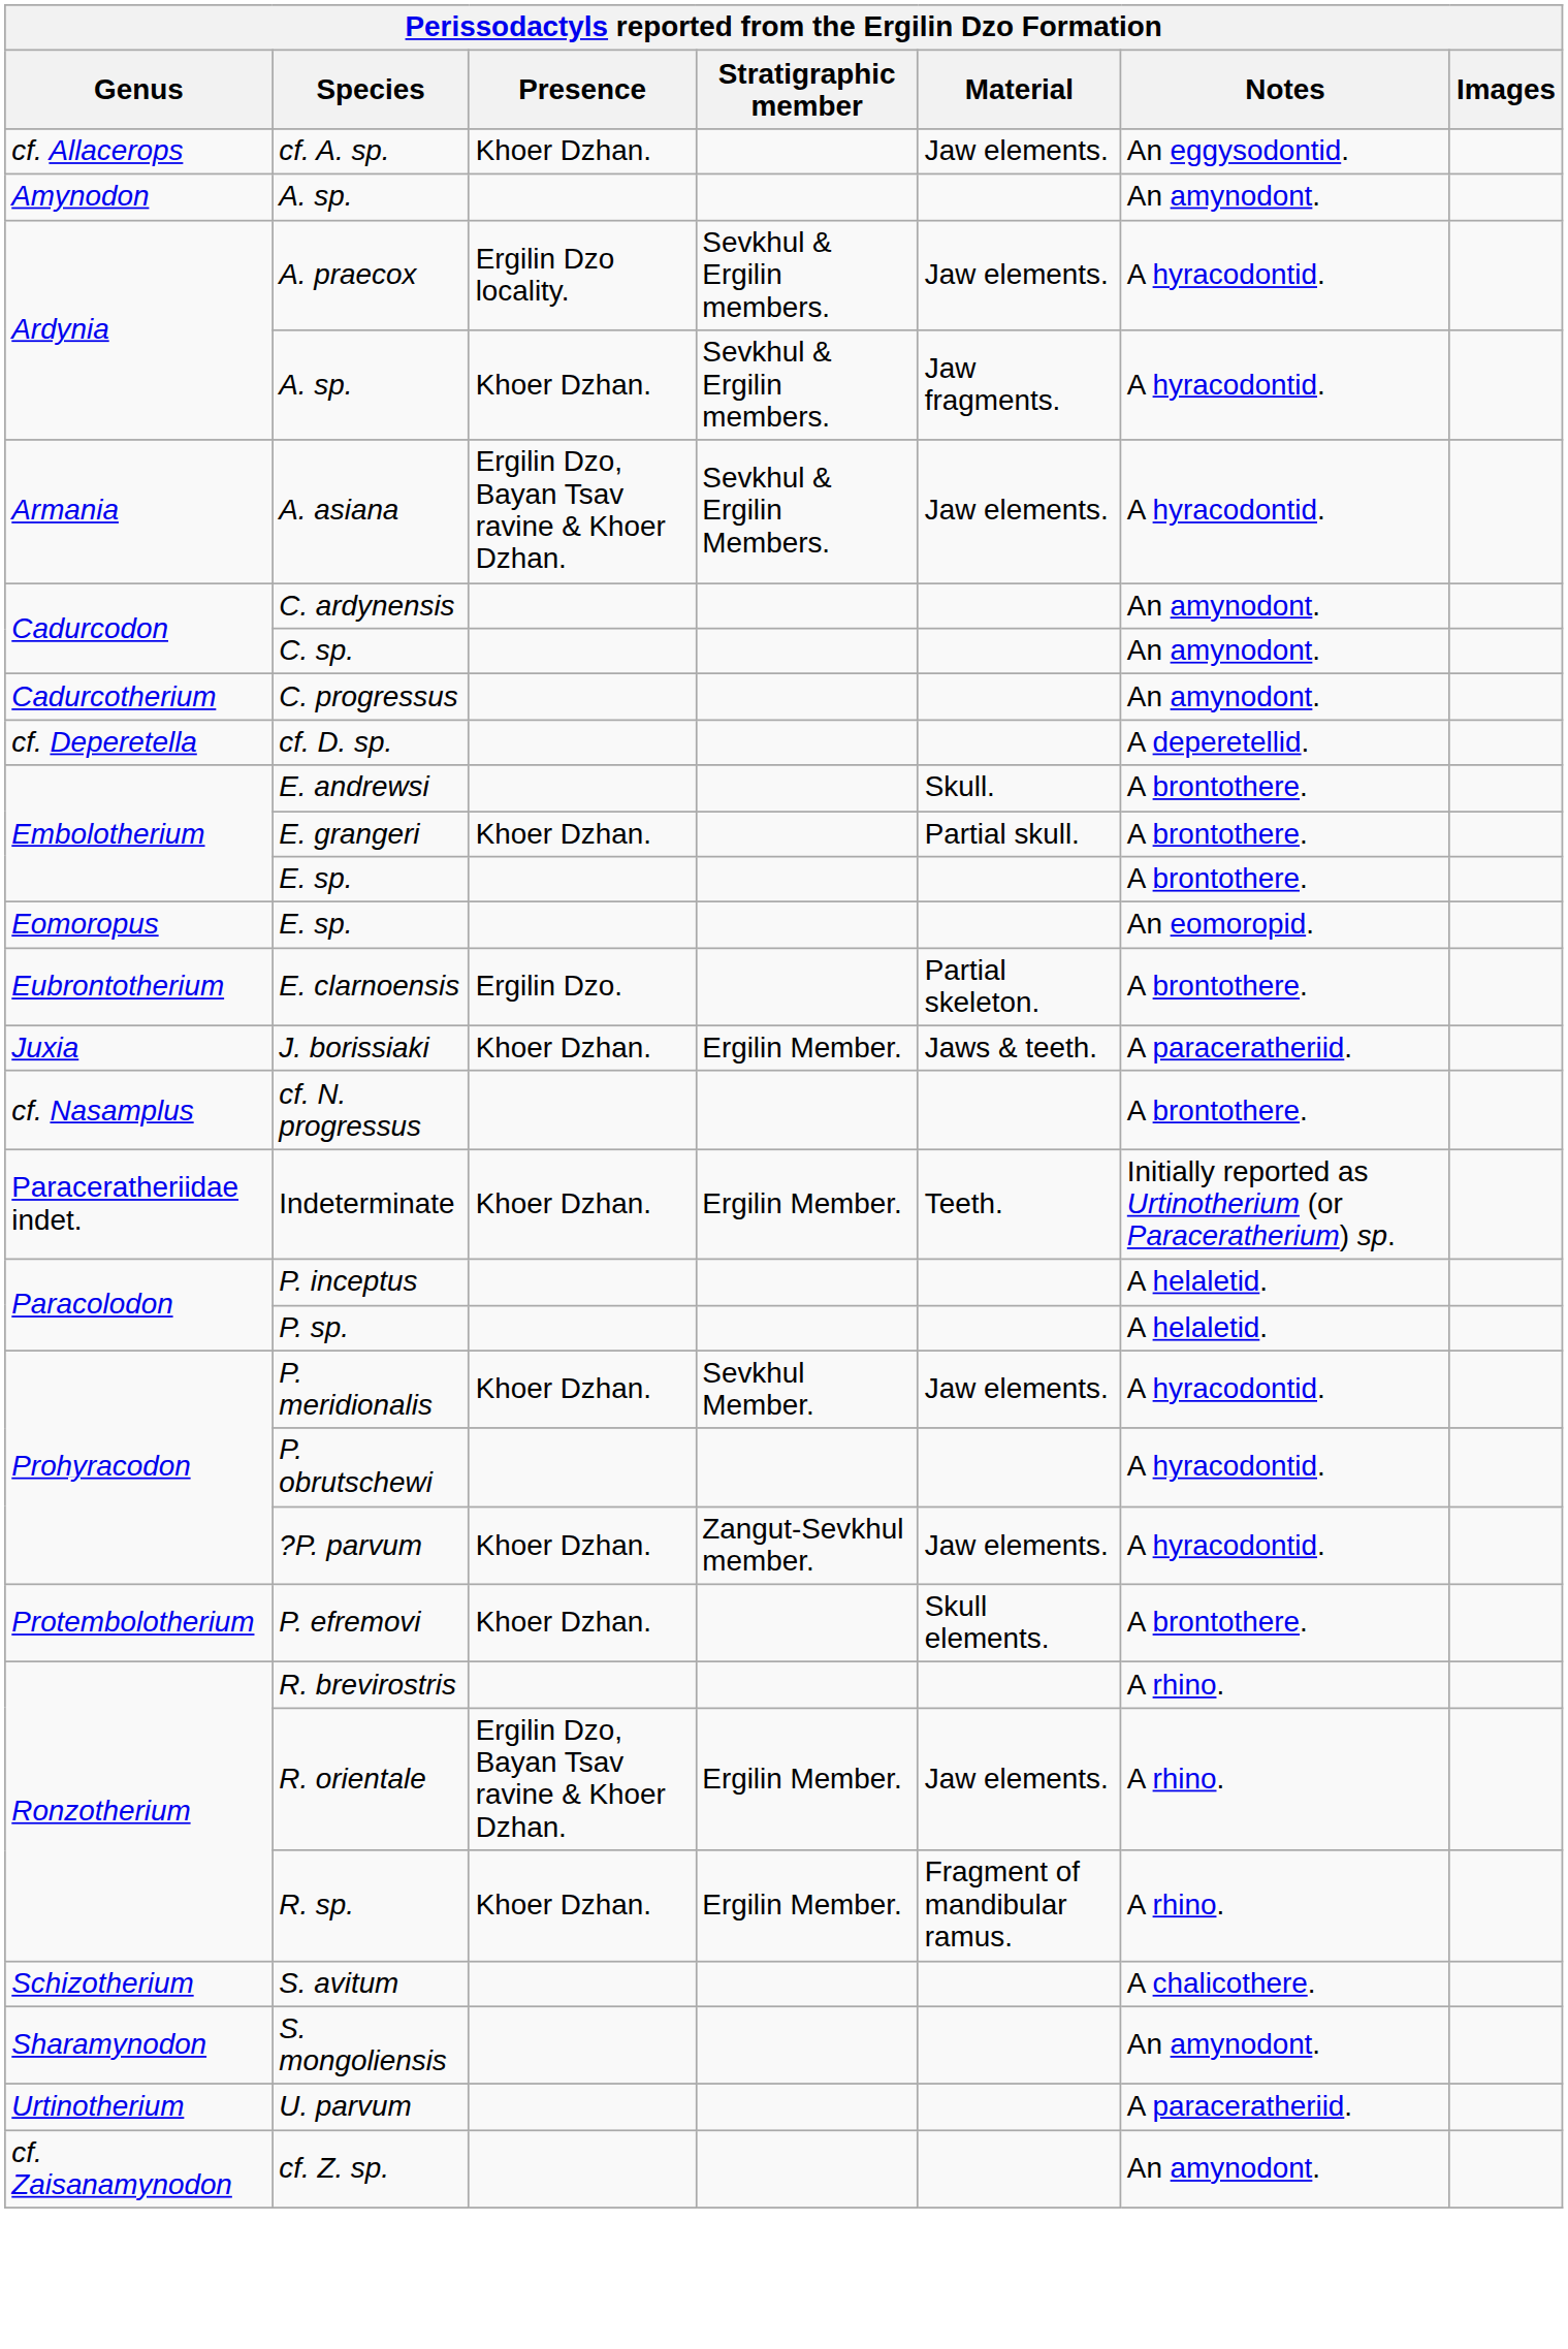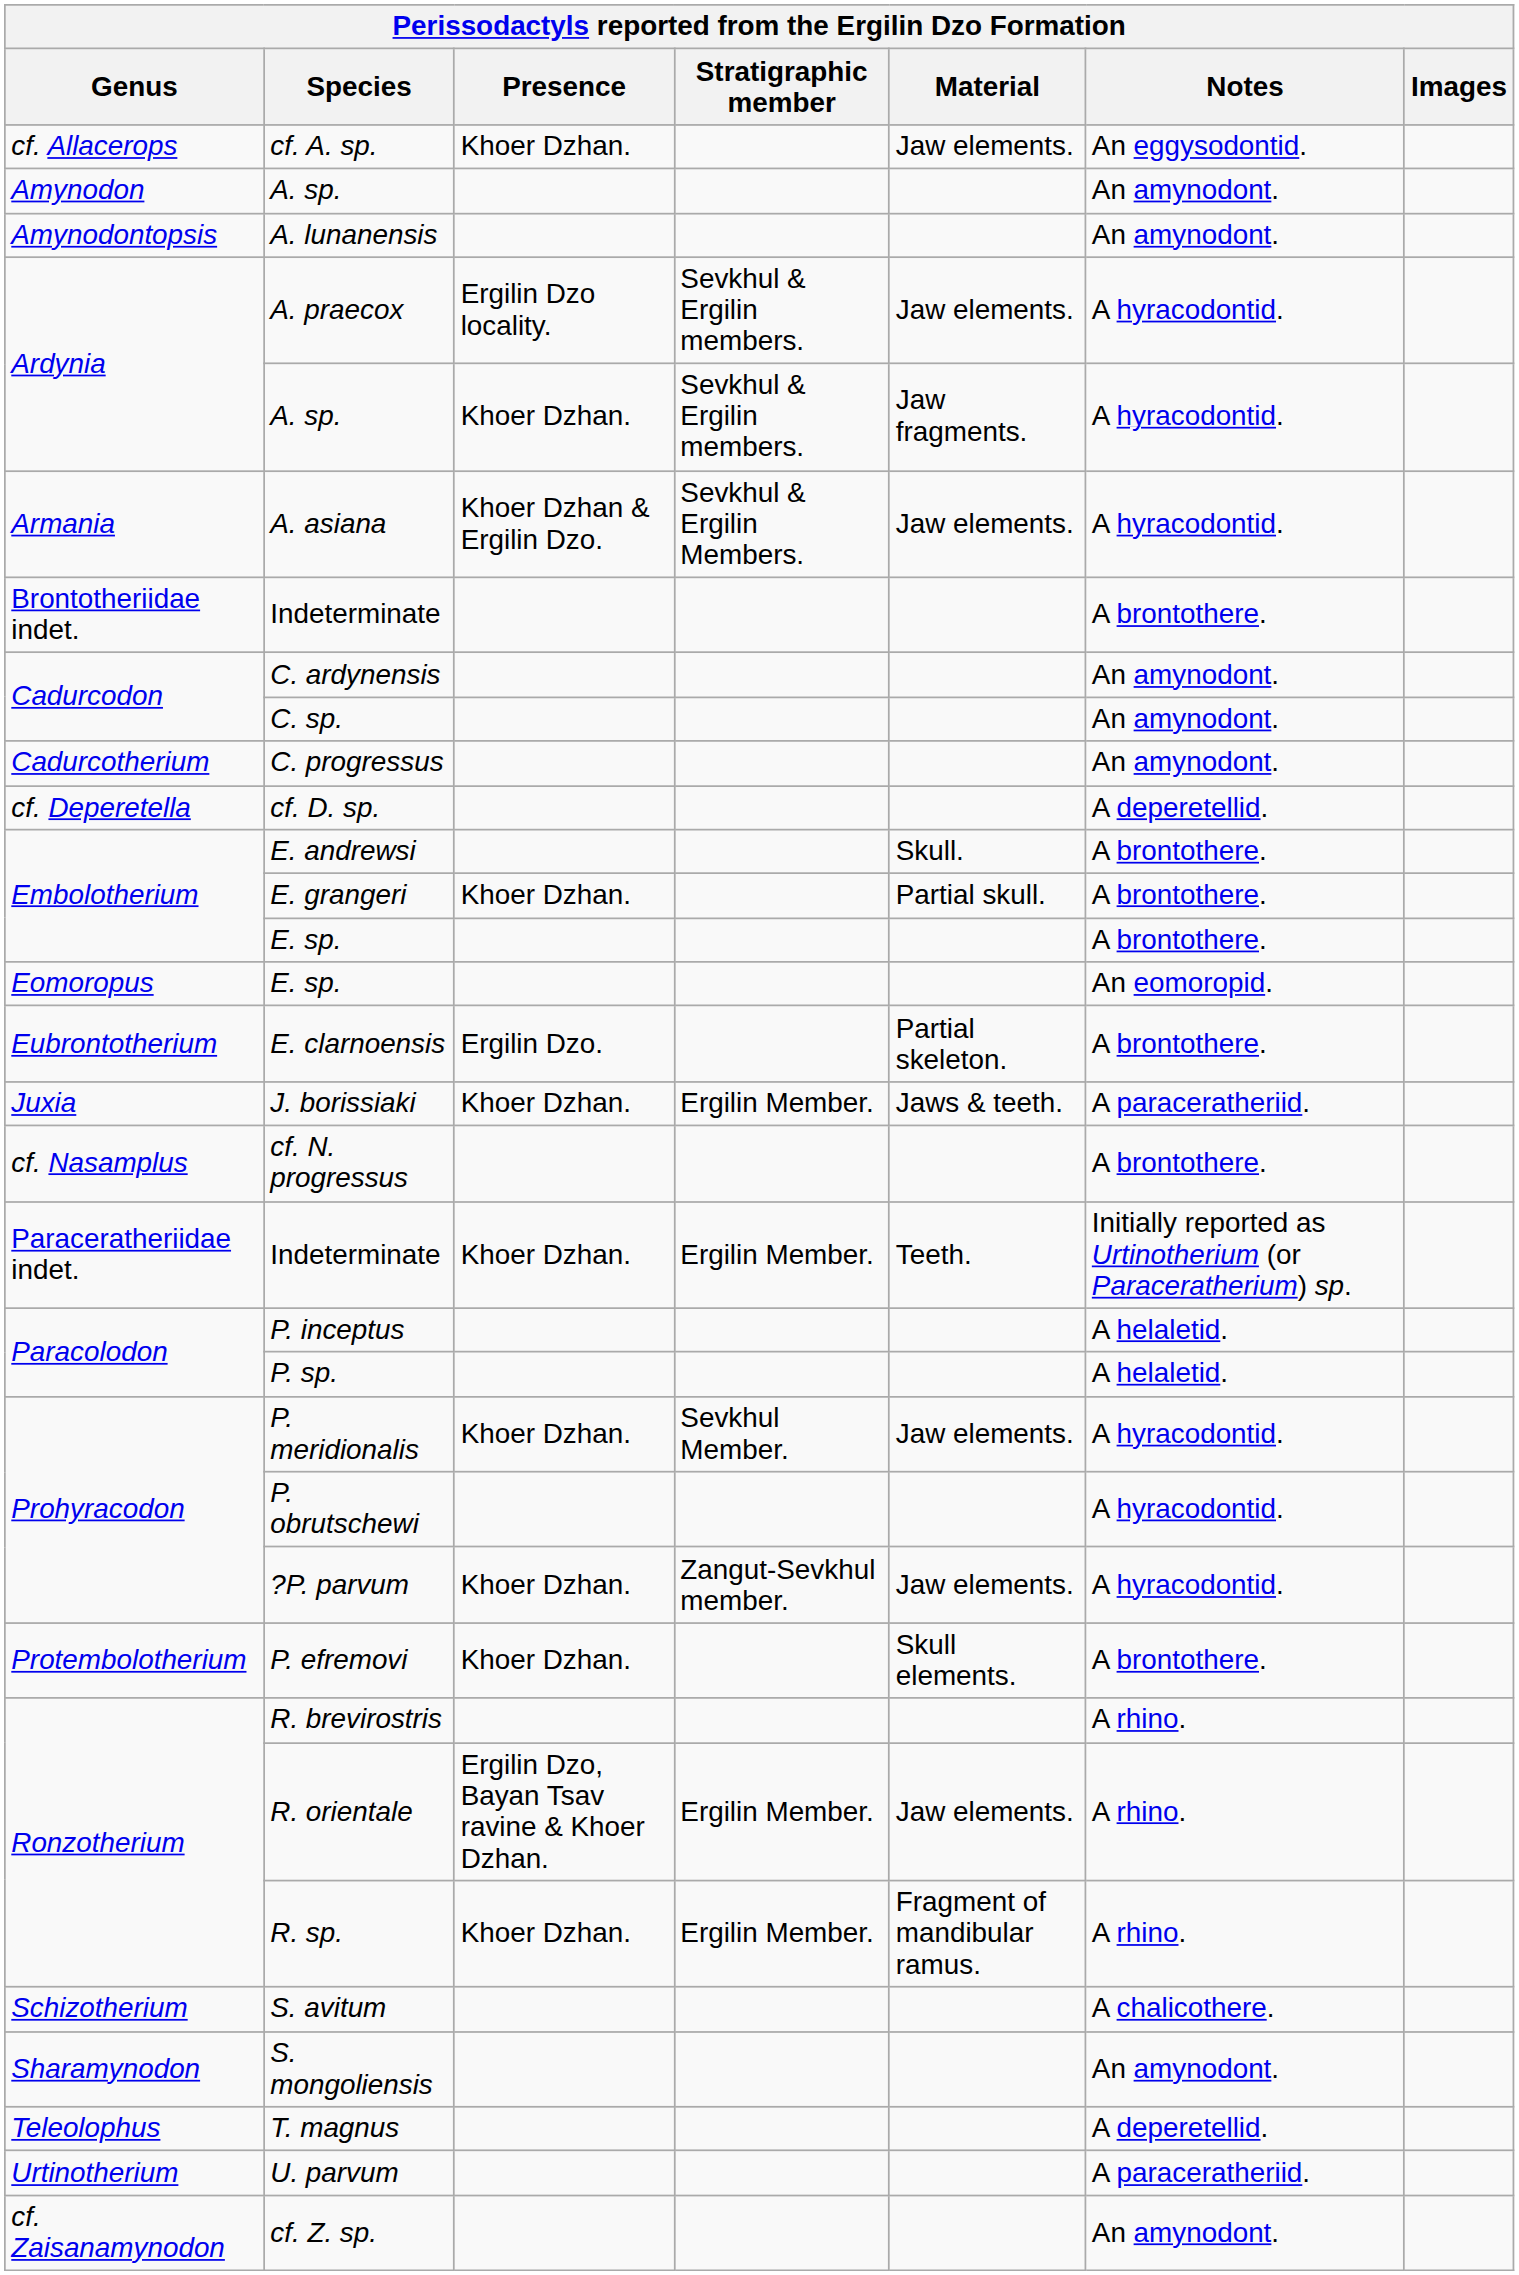+ row: Amynodontopsis | A. lunanensis | An amynodont.
A. asiana | Presence: Ergilin Dzo, Bayan Tsav ravine & Khoer Dzhan. -> Khoer Dzhan & Ergilin Dzo.
+ row: Brontotheriidae indet. | Indeterminate | A brontothere.
+ row: Teleolophus | T. magnus | A deperetellid.
